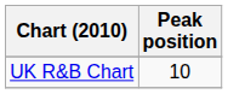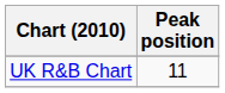UK R&B Chart | Peak position: 10 -> 11
